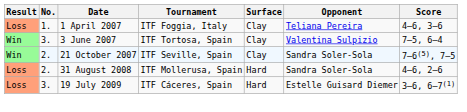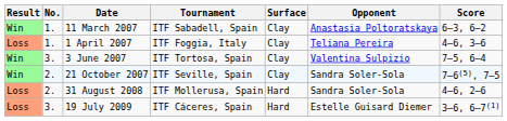+ row: Win | 1. | 11 March 2007 | ITF Sabadell, Spain | Clay | Anastasia Poltoratskaya | 6–3, 6–2
